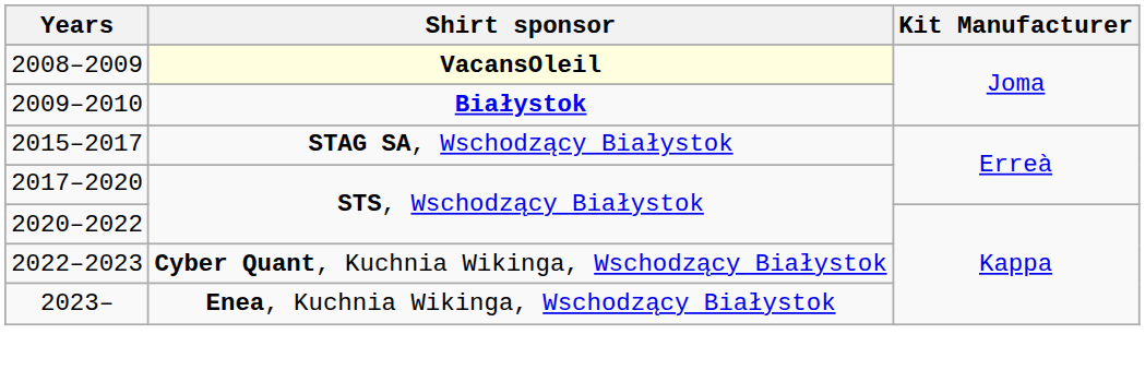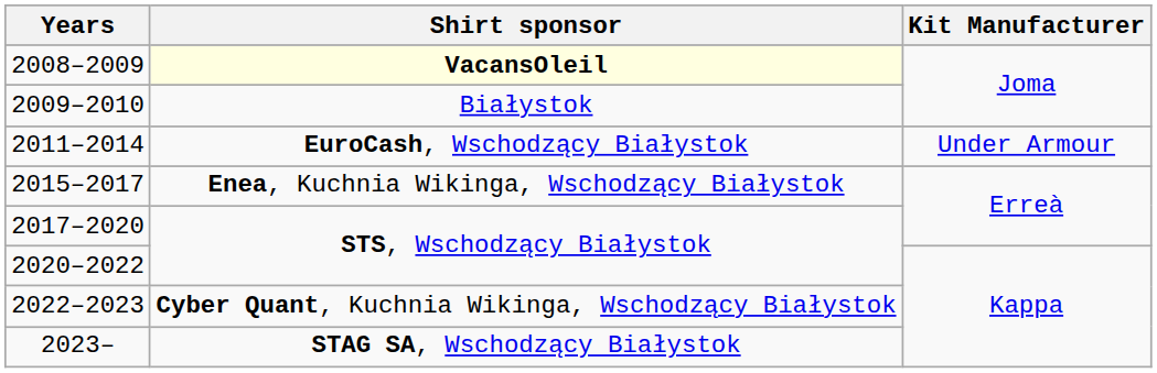2009–2010 | Shirt sponsor: bold -> normal
+ row: 2011–2014 | EuroCash, Wschodzący Białystok | Under Armour
2015–2017 | Shirt sponsor: STAG SA, Wschodzący Białystok -> Enea, Kuchnia Wikinga, Wschodzący Białystok
2023– | Shirt sponsor: Enea, Kuchnia Wikinga, Wschodzący Białystok -> STAG SA, Wschodzący Białystok
